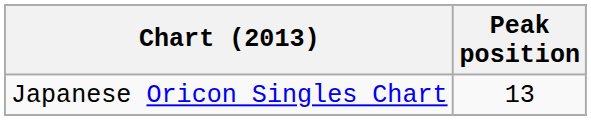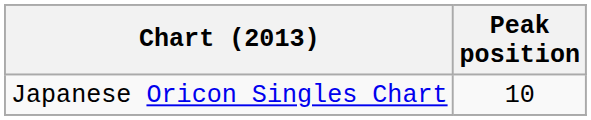Japanese Oricon Singles Chart | Peak position: 13 -> 10
